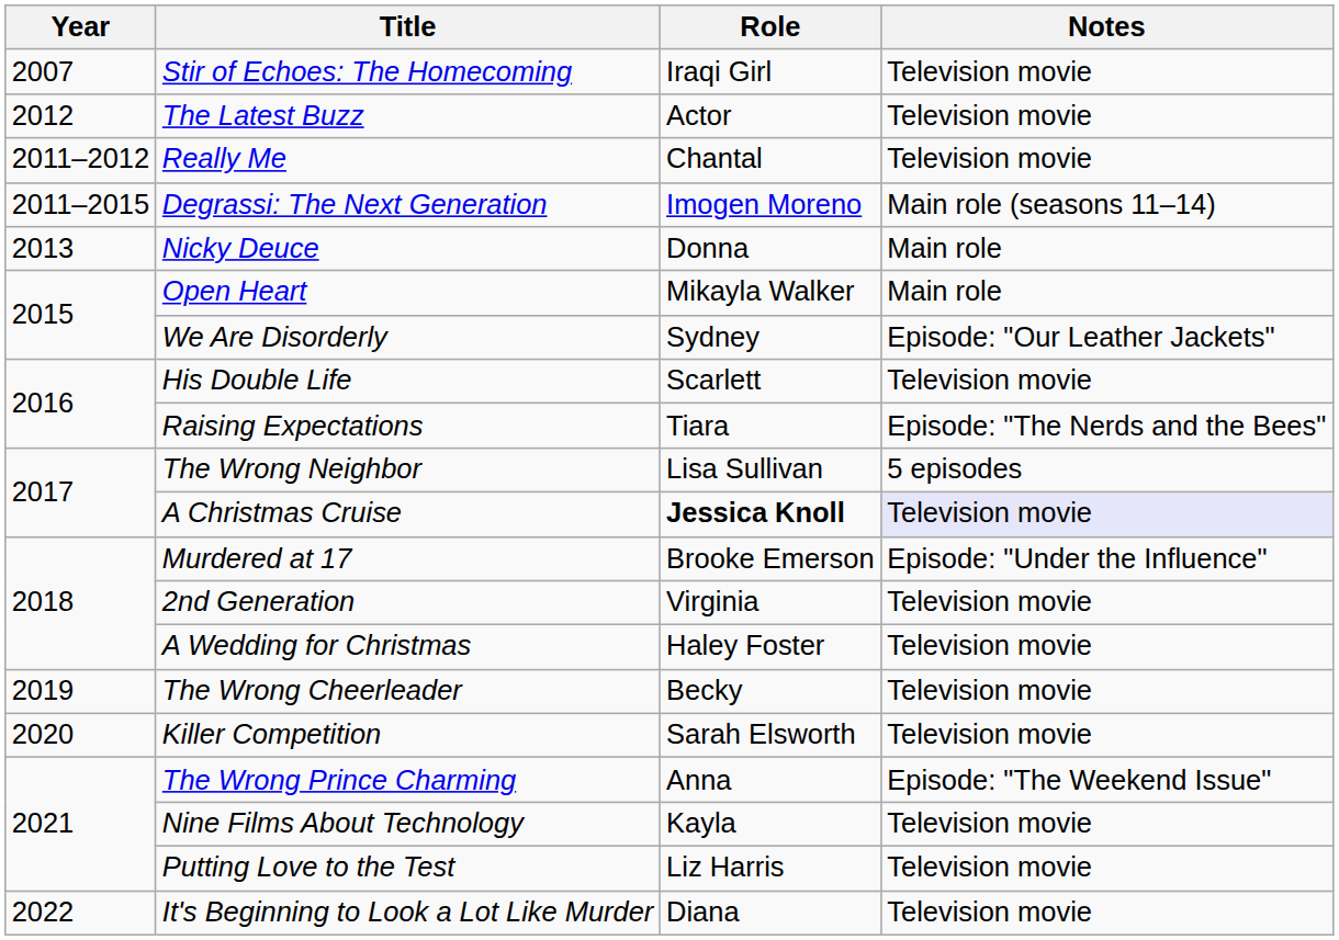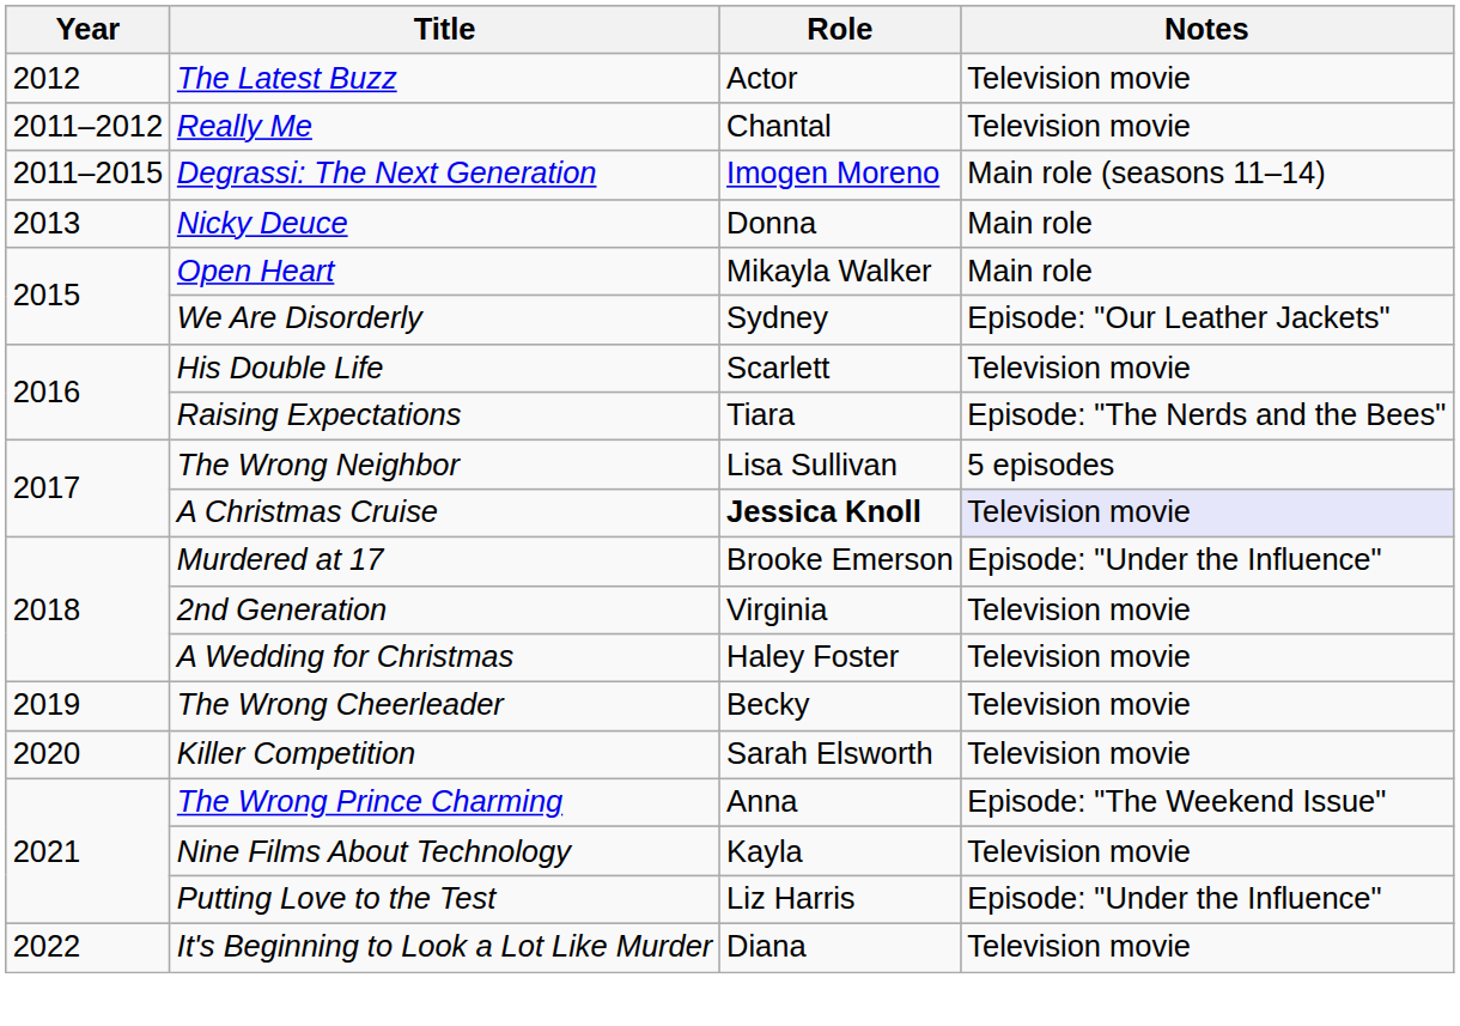- row: 2007 | Stir of Echoes: The Homecoming | Iraqi Girl | Television movie
Putting Love to the Test | Notes: Television movie -> Episode: "Under the Influence"
